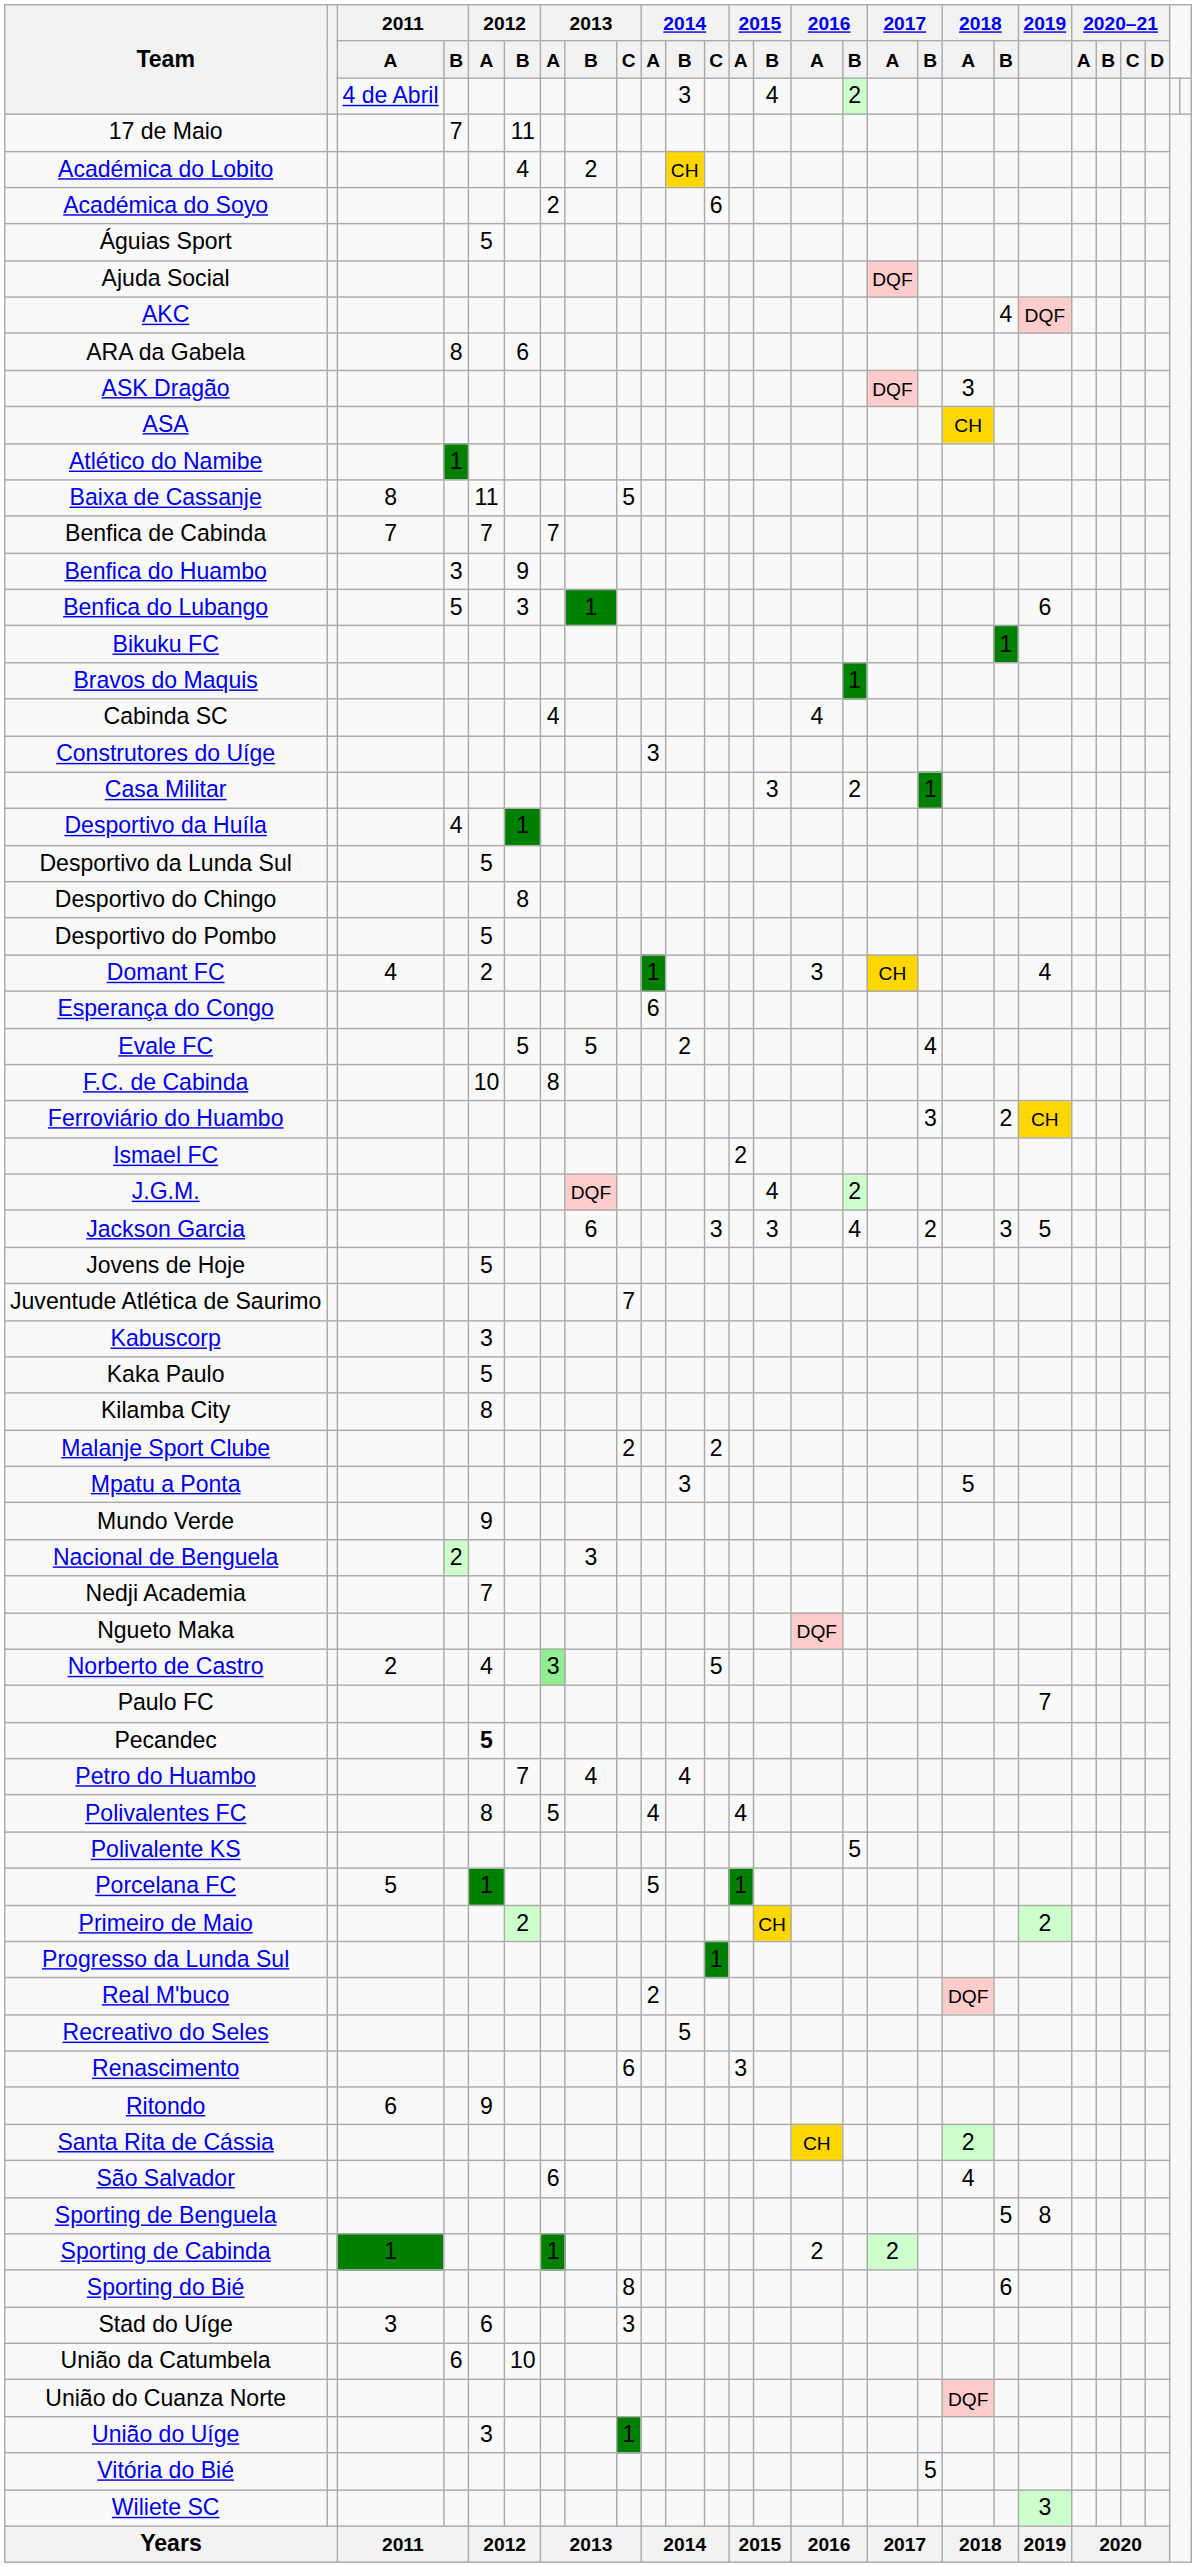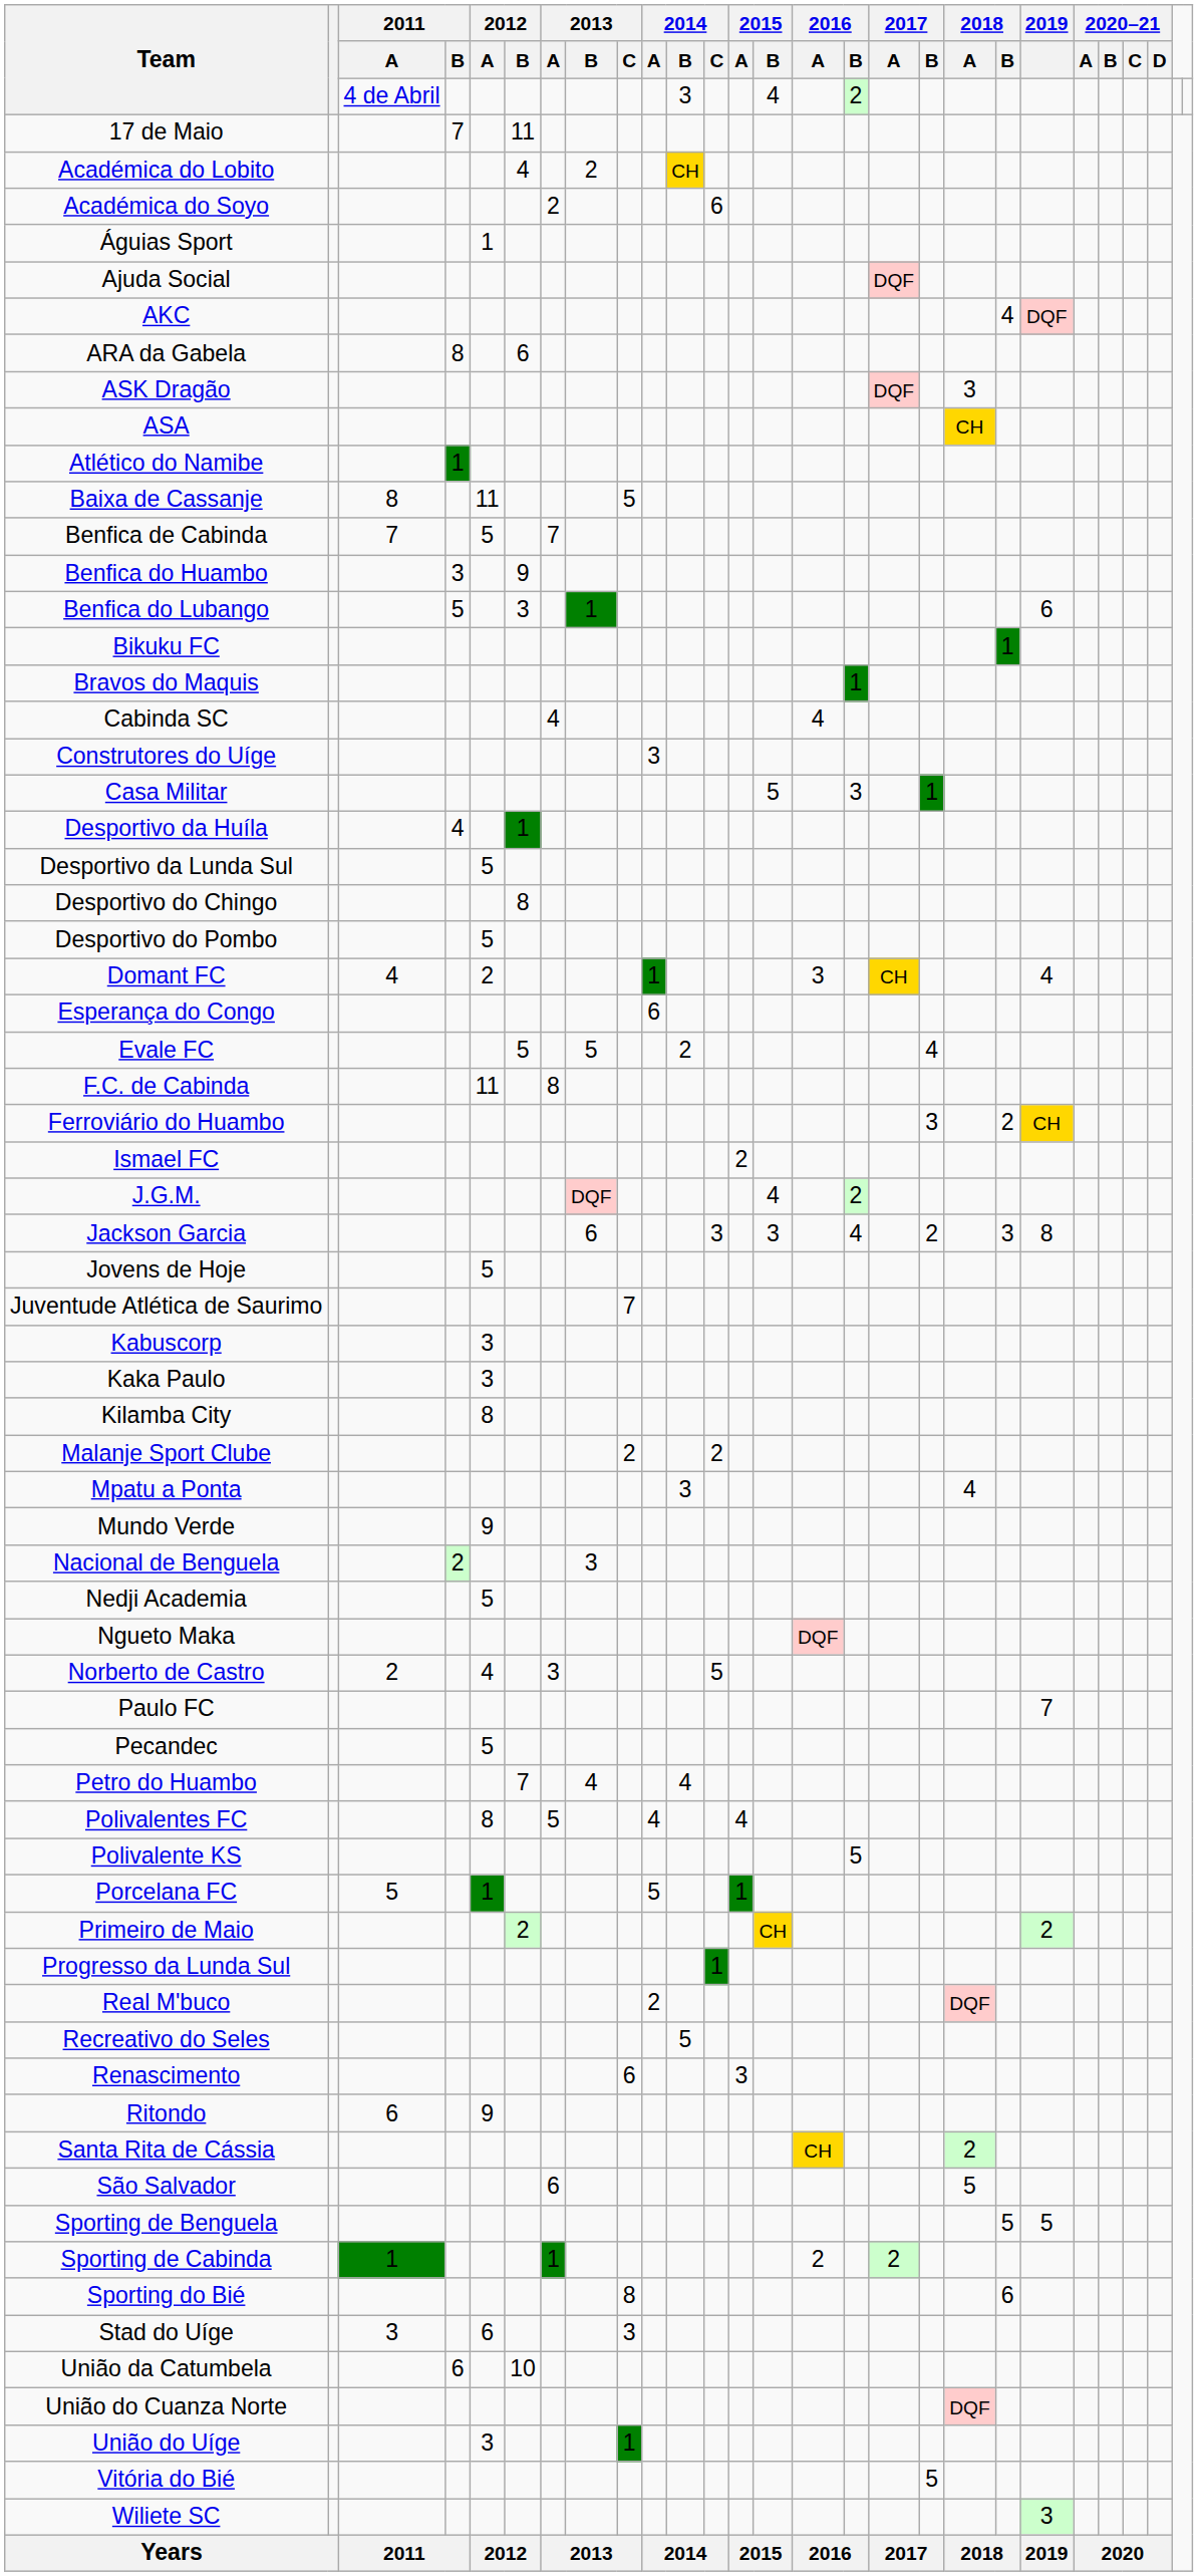Águias Sport | 2012 / A: 5 -> 1
Benfica de Cabinda | 2012 / A: 7 -> 5
Casa Militar | 2015 / B: 3 -> 5
Casa Militar | 2016 / B: 2 -> 3
F.C. de Cabinda | 2012 / A: 10 -> 11
Jackson Garcia | 2019: 5 -> 8
Kaka Paulo | 2012 / A: 5 -> 3
Mpatu a Ponta | 2018 / A: 5 -> 4
Nedji Academia | 2012 / A: 7 -> 5
Norberto de Castro | 2013 / A: lightgreen background -> no background
Pecandec | 2012 / A: bold -> normal
São Salvador | 2018 / A: 4 -> 5
Sporting de Benguela | 2019: 8 -> 5
